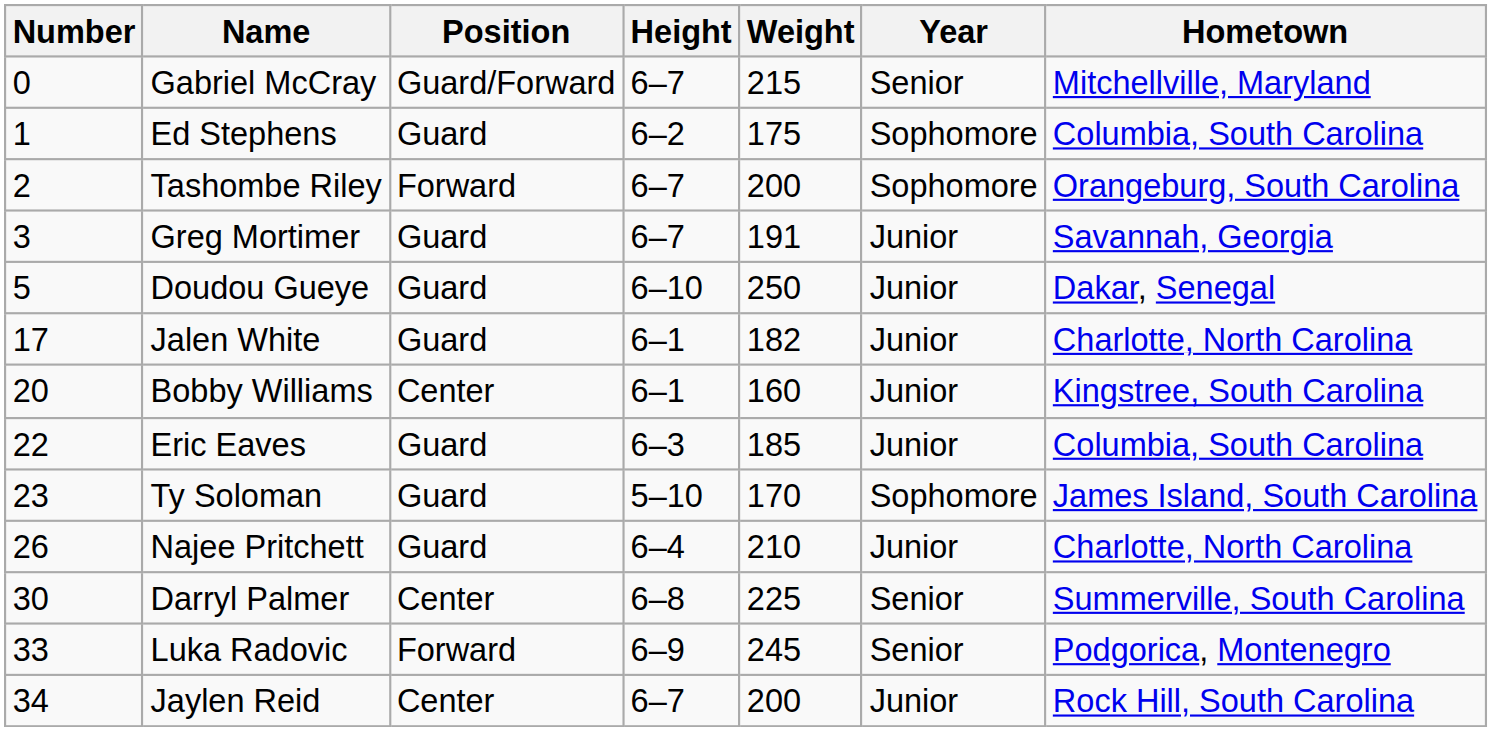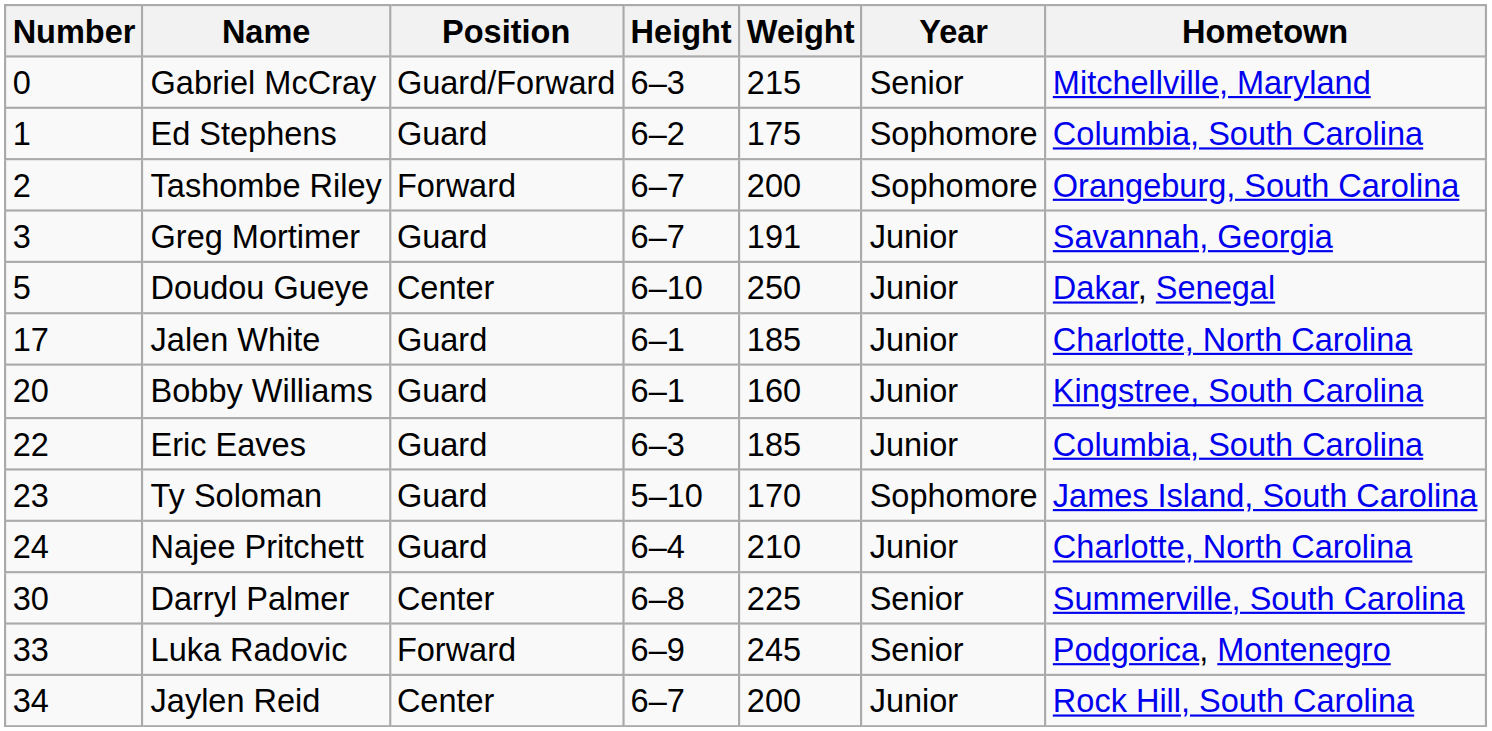Gabriel McCray | Height: 6–7 -> 6–3
Doudou Gueye | Position: Guard -> Center
Jalen White | Weight: 182 -> 185
Bobby Williams | Position: Center -> Guard
Najee Pritchett | Number: 26 -> 24
